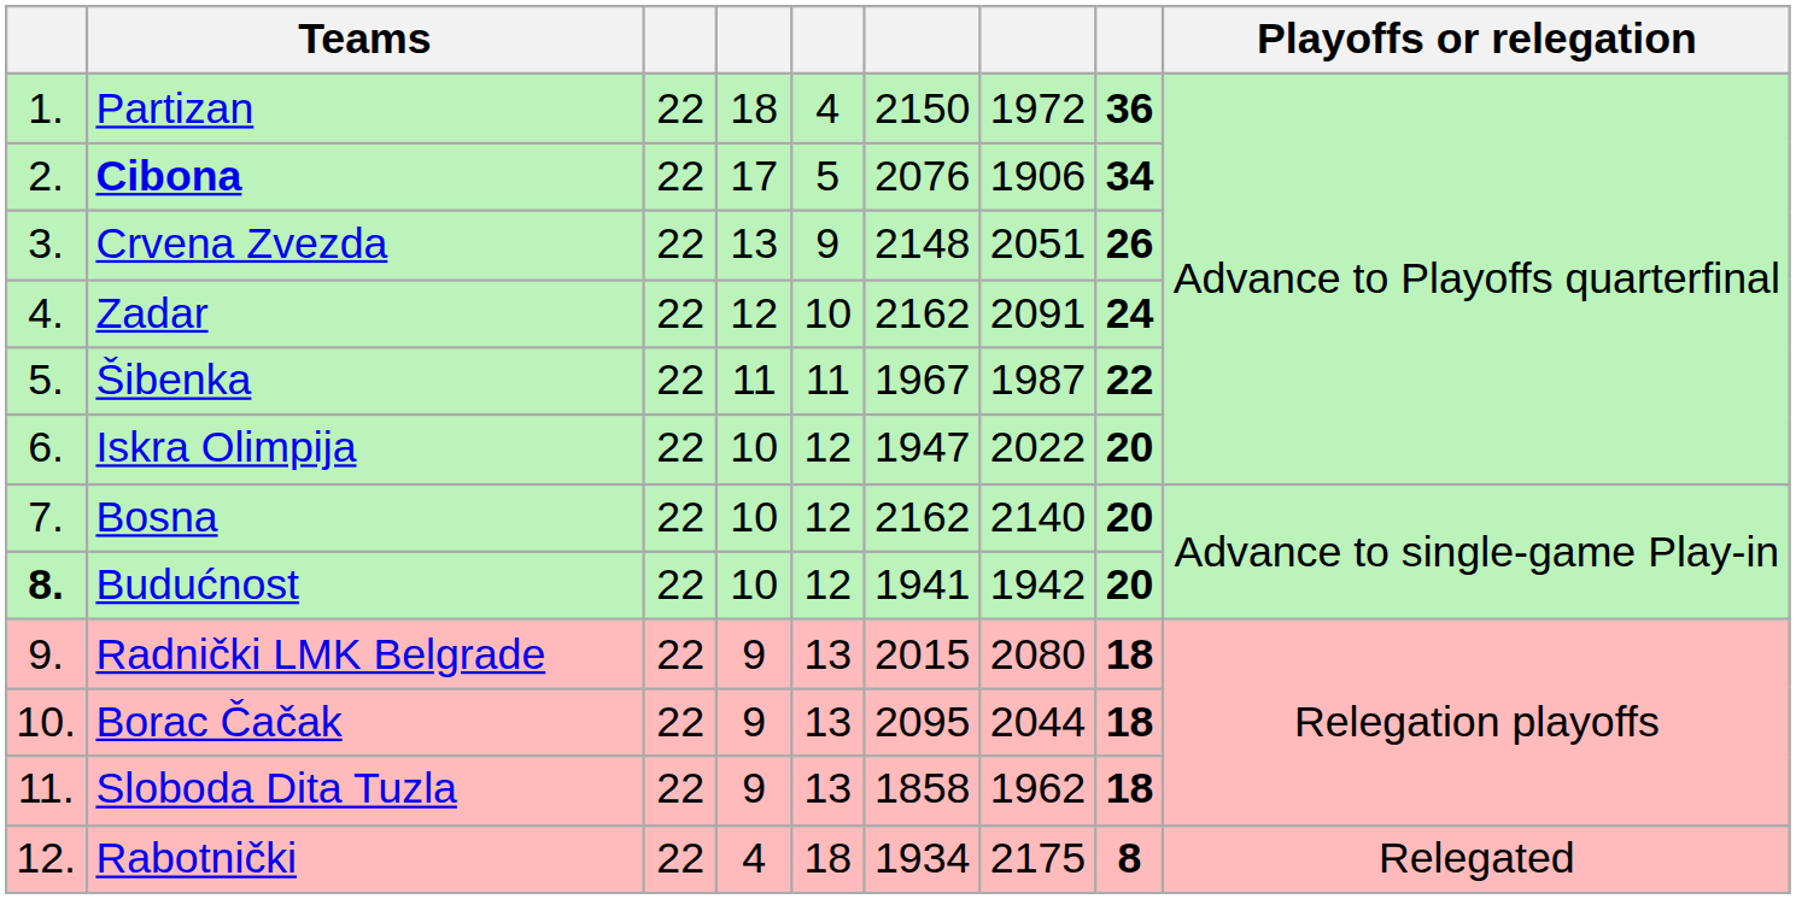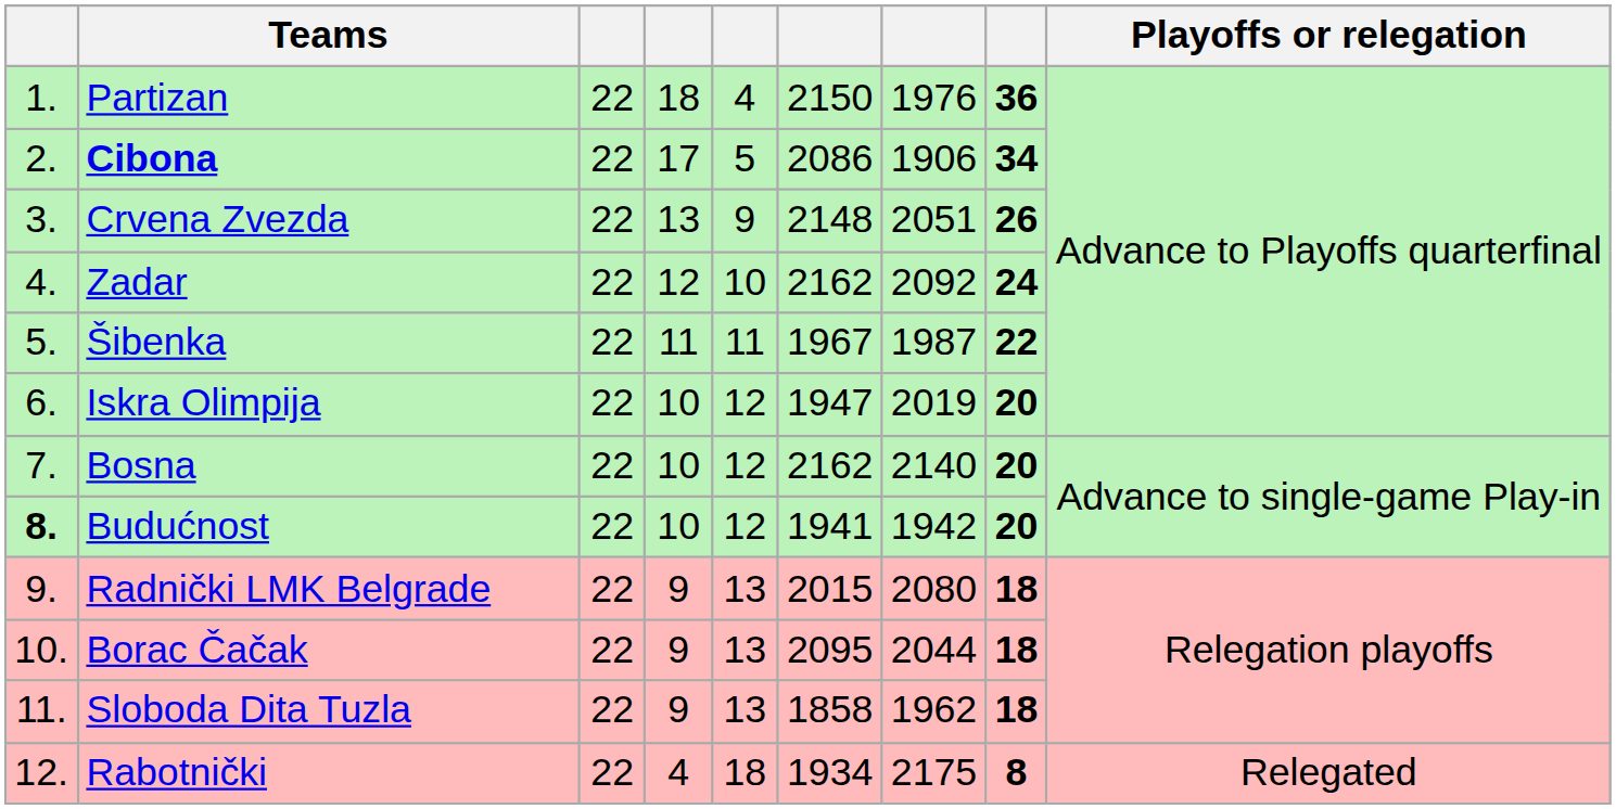Partizan | column 7: 1972 -> 1976
Cibona | column 6: 2076 -> 2086
Zadar | column 7: 2091 -> 2092
Iskra Olimpija | column 7: 2022 -> 2019
